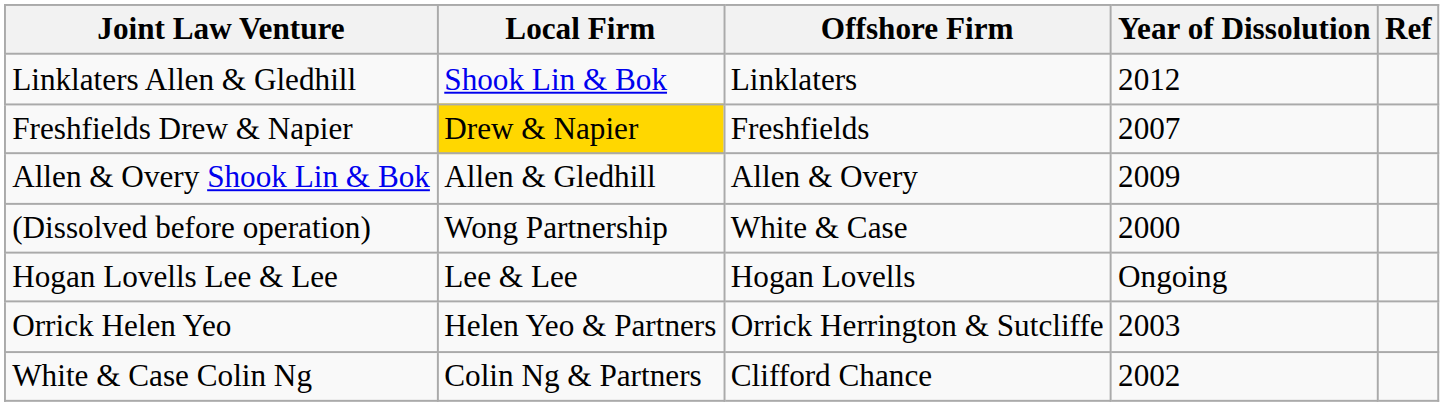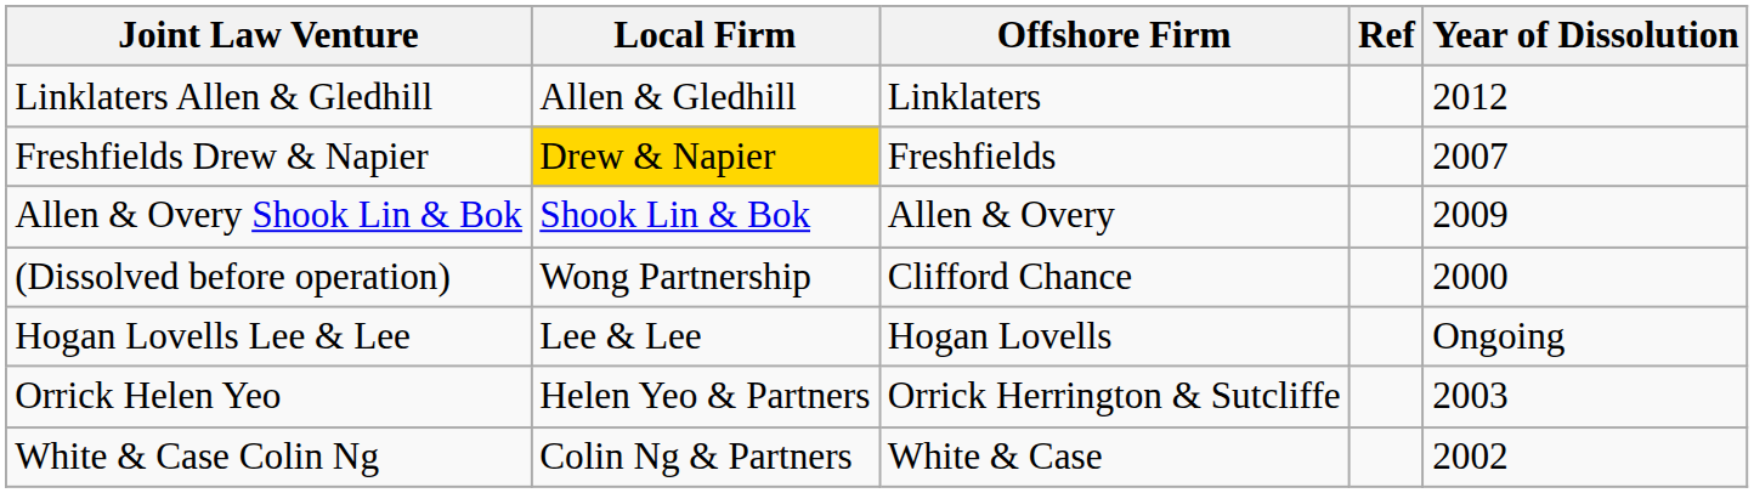columns swapped: Year of Dissolution <-> Ref
Linklaters Allen & Gledhill | Local Firm: Shook Lin & Bok -> Allen & Gledhill
Allen & Overy Shook Lin & Bok | Local Firm: Allen & Gledhill -> Shook Lin & Bok
(Dissolved before operation) | Offshore Firm: White & Case -> Clifford Chance
White & Case Colin Ng | Offshore Firm: Clifford Chance -> White & Case
